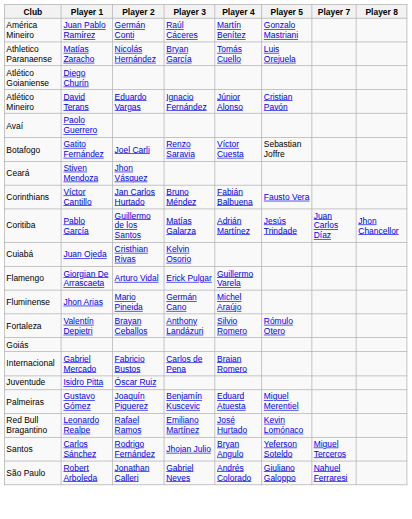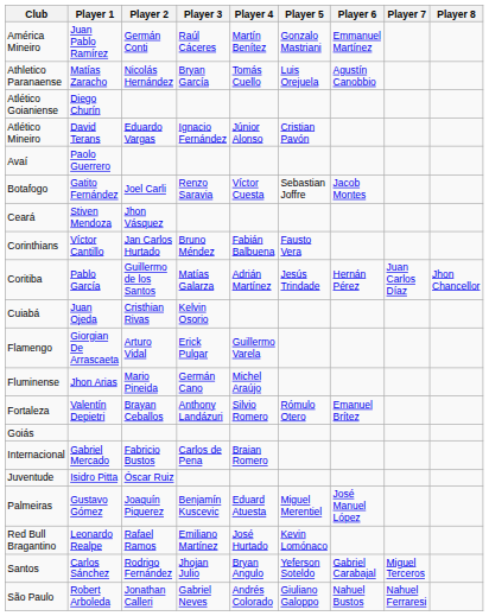+ column: Player 6 | Emmanuel Martínez | Agustín Canobbio | Jacob Montes | Hernán Pérez | Emanuel Brítez | José Manuel López | Gabriel Carabajal | Nahuel Bustos
